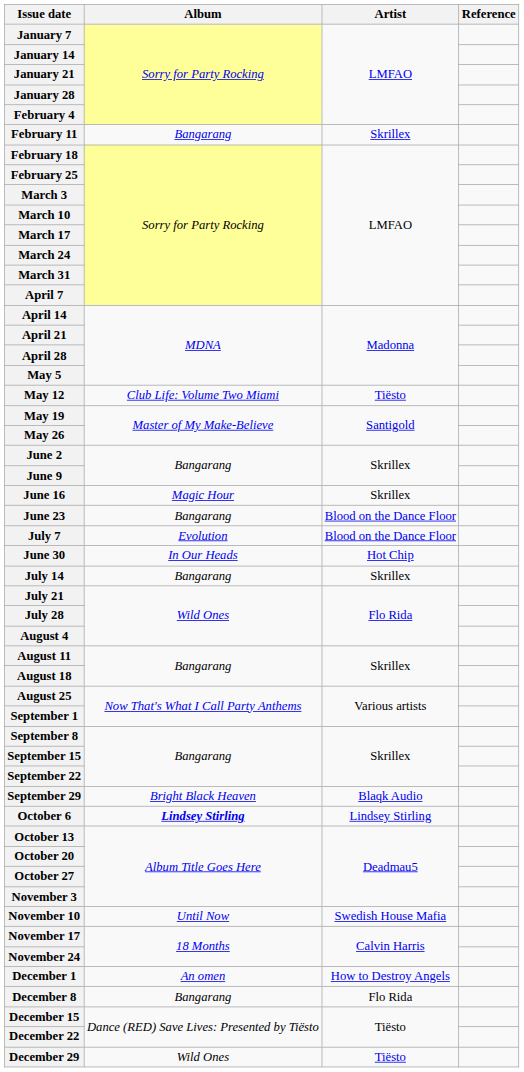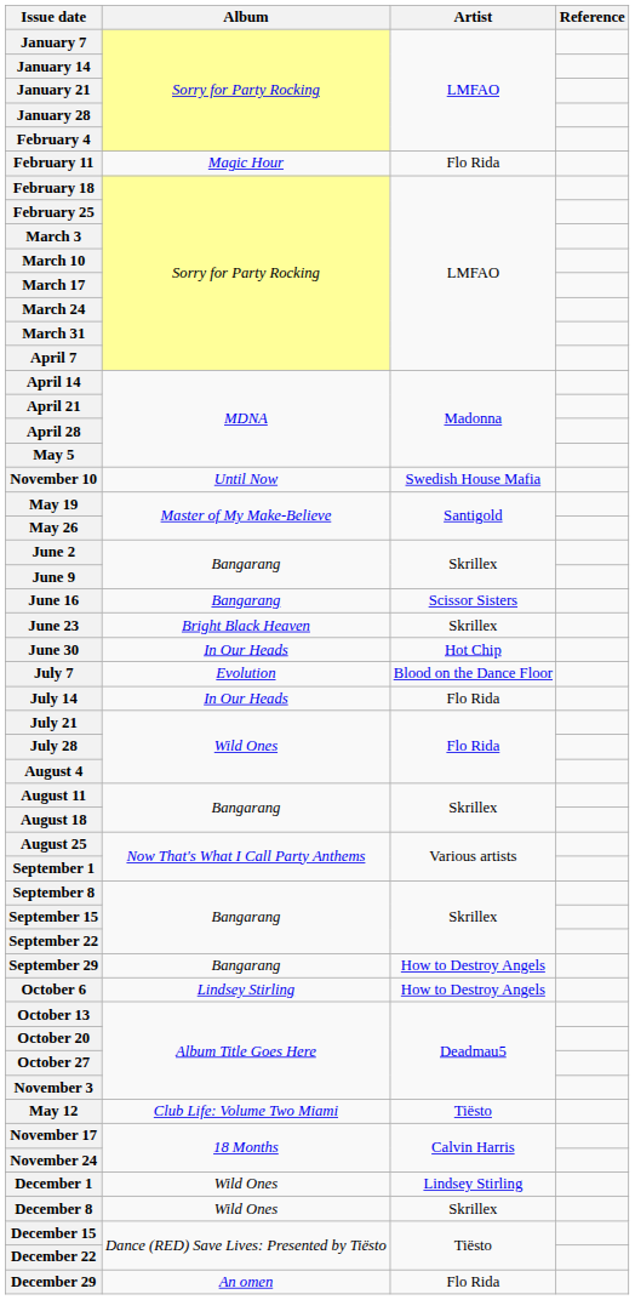February 11 | Album: Bangarang -> Magic Hour
February 11 | Artist: Skrillex -> Flo Rida
rows swapped: May 12 <-> November 10
June 16 | Album: Magic Hour -> Bangarang
June 16 | Artist: Skrillex -> Scissor Sisters
June 23 | Album: Bangarang -> Bright Black Heaven
June 23 | Artist: Blood on the Dance Floor -> Skrillex
rows swapped: June 30 <-> July 7
July 14 | Album: Bangarang -> In Our Heads
July 14 | Artist: Skrillex -> Flo Rida
September 29 | Album: Bright Black Heaven -> Bangarang
September 29 | Artist: Blaqk Audio -> How to Destroy Angels
October 6 | Album: bold -> normal
October 6 | Artist: Lindsey Stirling -> How to Destroy Angels
December 1 | Album: An omen -> Wild Ones
December 1 | Artist: How to Destroy Angels -> Lindsey Stirling
December 8 | Album: Bangarang -> Wild Ones
December 8 | Artist: Flo Rida -> Skrillex
December 29 | Album: Wild Ones -> An omen
December 29 | Artist: Tiësto -> Flo Rida
